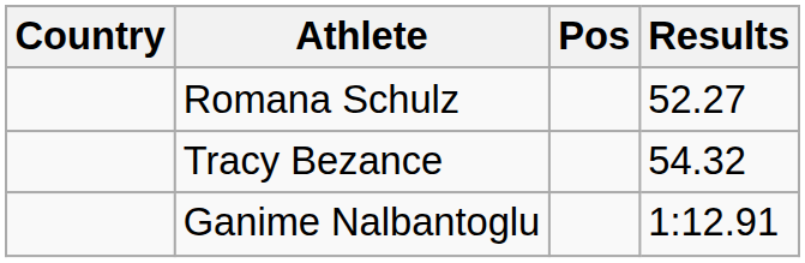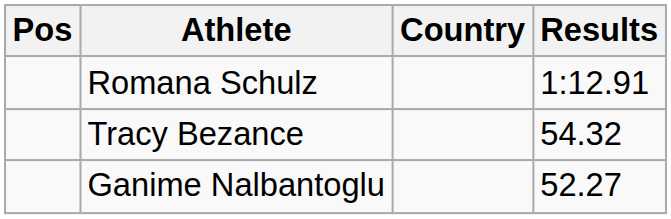columns swapped: Pos <-> Country
Romana Schulz | Results: 52.27 -> 1:12.91
Ganime Nalbantoglu | Results: 1:12.91 -> 52.27
